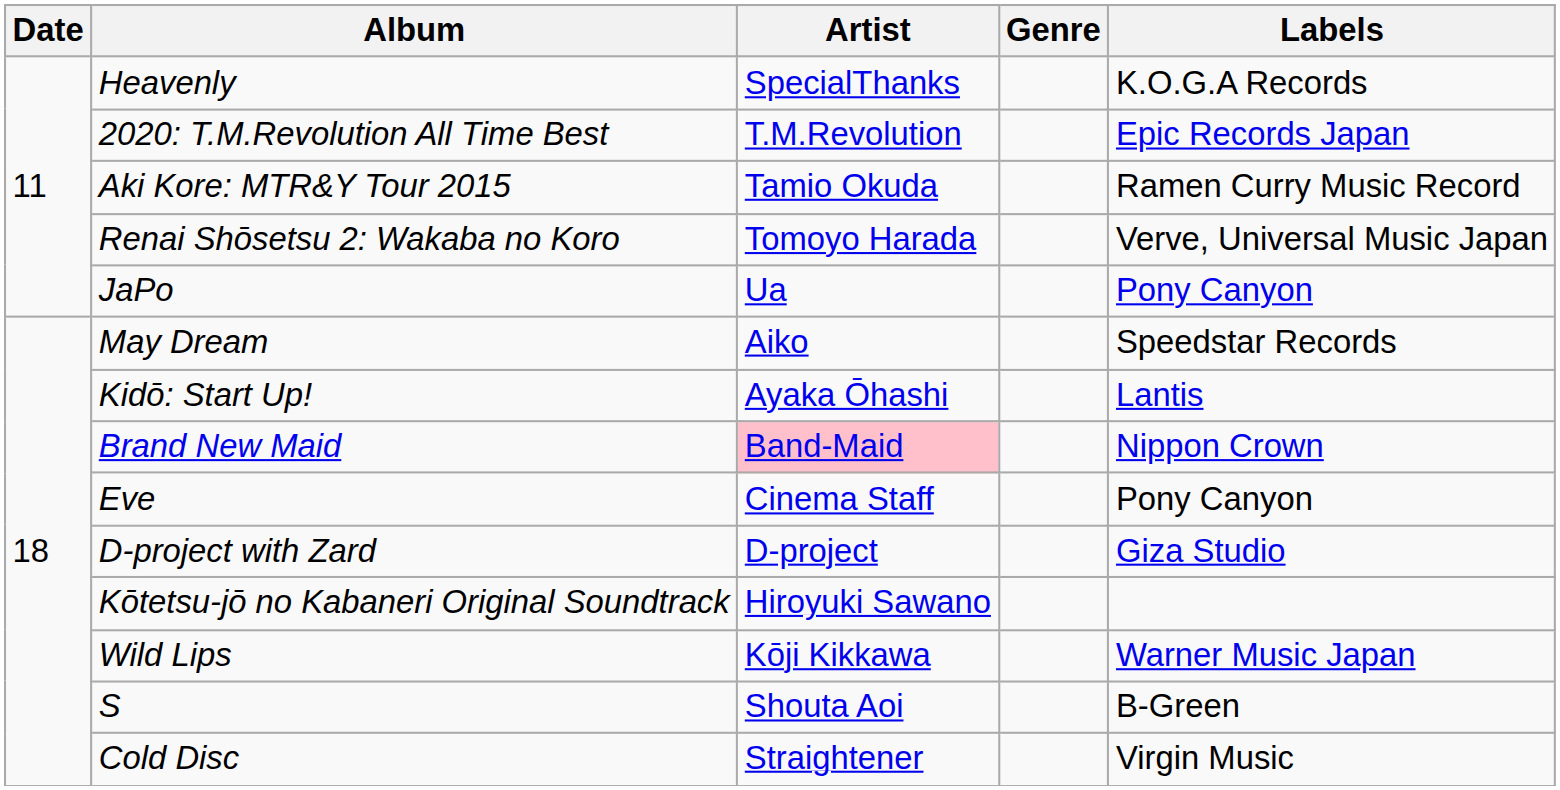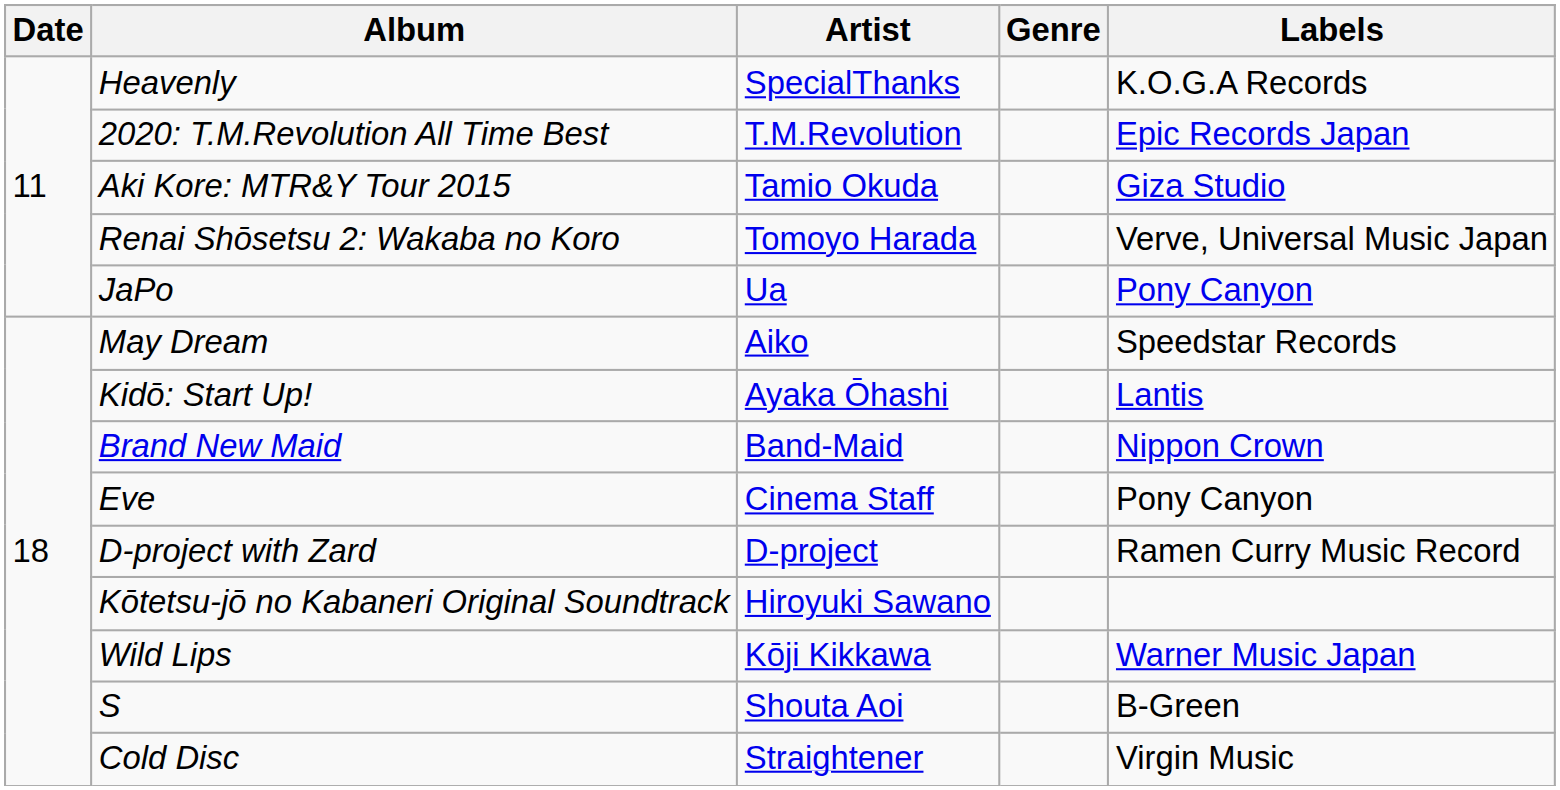Aki Kore: MTR&Y Tour 2015 | Labels: Ramen Curry Music Record -> Giza Studio
Brand New Maid | Artist: pink background -> no background
D-project with Zard | Labels: Giza Studio -> Ramen Curry Music Record
